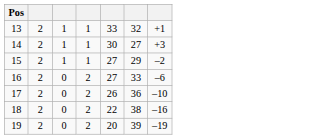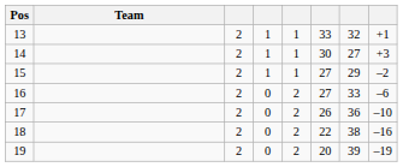+ column: Team
